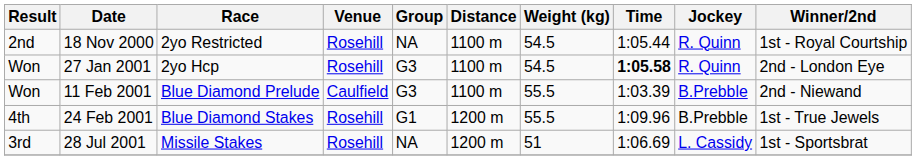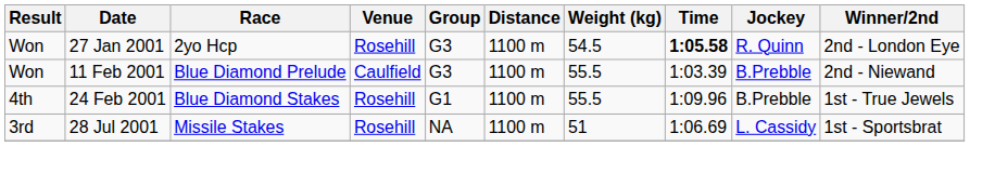- row: 2nd | 18 Nov 2000 | 2yo Restricted | Rosehill | NA | 1100 m | 54.5 | 1:05.44 | R. Quinn | 1st - Royal Courtship
24 Feb 2001 | Distance: 1200 m -> 1100 m
28 Jul 2001 | Distance: 1200 m -> 1100 m
